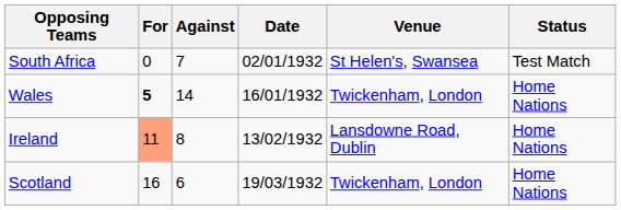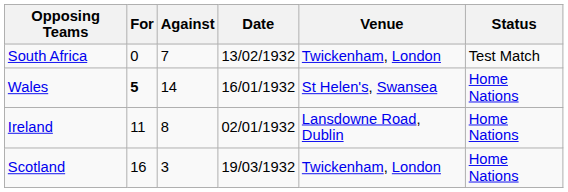South Africa | Date: 02/01/1932 -> 13/02/1932
South Africa | Venue: St Helen's, Swansea -> Twickenham, London
Wales | Venue: Twickenham, London -> St Helen's, Swansea
Ireland | For: lightsalmon background -> no background
Ireland | Date: 13/02/1932 -> 02/01/1932
Scotland | Against: 6 -> 3
